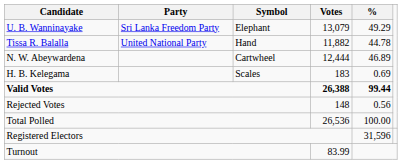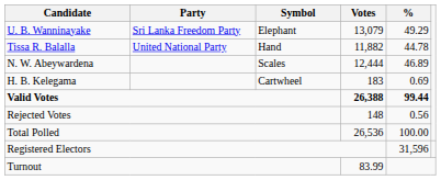N. W. Abeywardena | Symbol: Cartwheel -> Scales
H. B. Kelegama | Symbol: Scales -> Cartwheel
